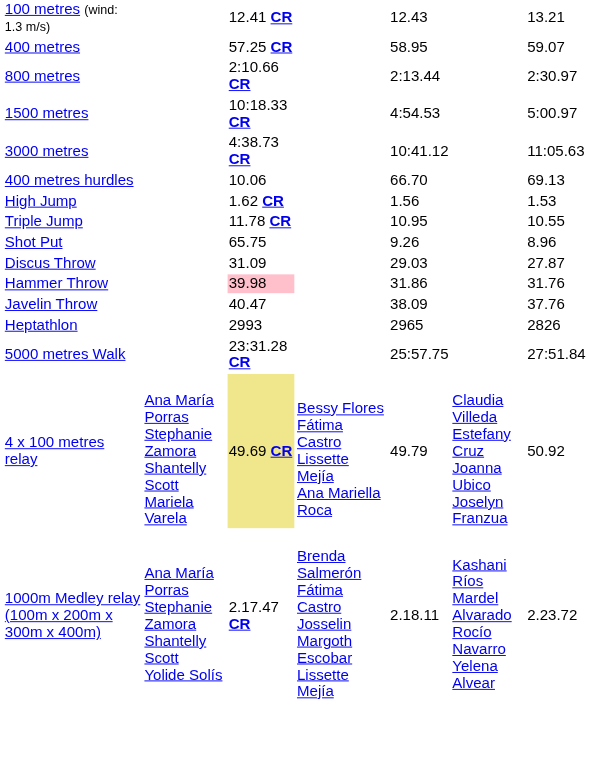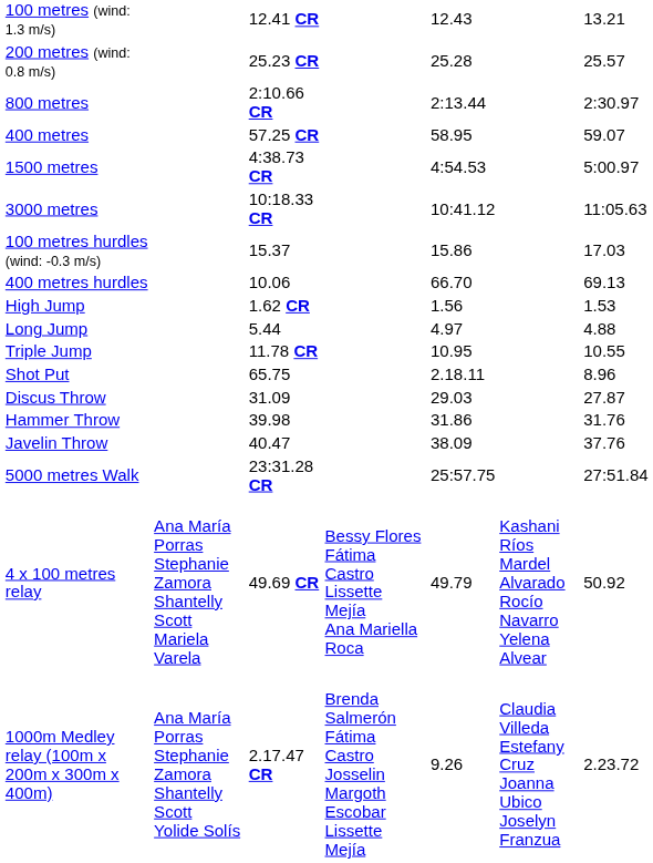+ row: 200 metres (wind: 0.8 m/s) | 25.23 CR | 25.28 | 25.57
rows swapped: 400 metres <-> 800 metres
1500 metres | column 3: 10:18.33 CR -> 4:38.73 CR
3000 metres | column 3: 4:38.73 CR -> 10:18.33 CR
+ row: 100 metres hurdles (wind: -0.3 m/s) | 15.37 | 15.86 | 17.03
+ row: Long Jump | 5.44 | 4.97 | 4.88
Shot Put | column 5: 9.26 -> 2.18.11
Hammer Throw | column 3: pink background -> no background
- row: Heptathlon | 2993 | 2965 | 2826
4 x 100 metres relay | column 3: khaki background -> no background
4 x 100 metres relay | column 6: Claudia Villeda Estefany Cruz Joanna Ubico Joselyn Franzua -> Kashani Ríos Mardel Alvarado Rocío Navarro Yelena Alvear
1000m Medley relay (100m x 200m x 300m x 400m) | column 5: 2.18.11 -> 9.26
1000m Medley relay (100m x 200m x 300m x 400m) | column 6: Kashani Ríos Mardel Alvarado Rocío Navarro Yelena Alvear -> Claudia Villeda Estefany Cruz Joanna Ubico Joselyn Franzua
